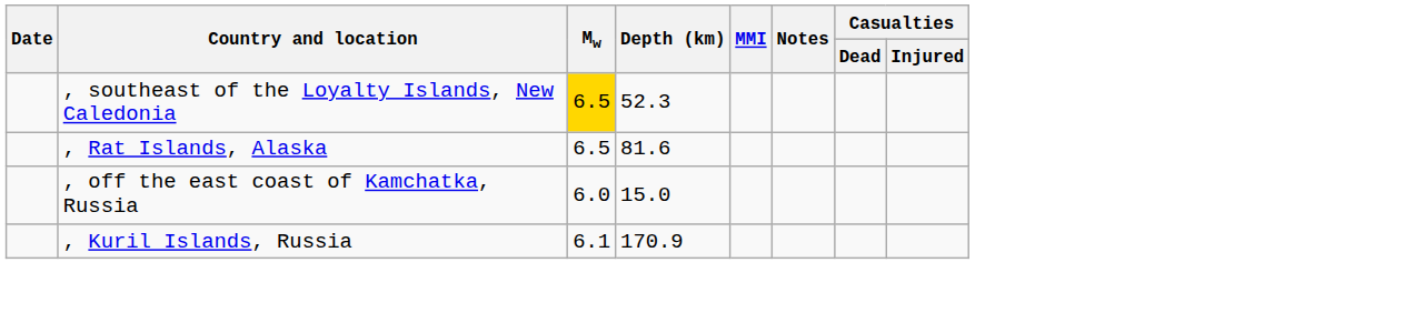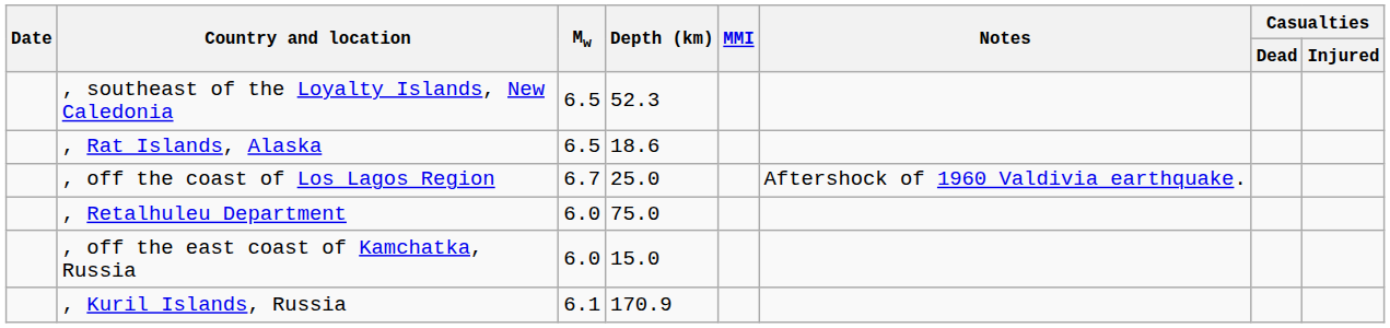, southeast of the Loyalty Islands, New Caledonia | Mw: gold background -> no background
, Rat Islands, Alaska | Depth (km): 81.6 -> 18.6
+ row: , off the coast of Los Lagos Region | 6.7 | 25.0 | Aftershock of 1960 Valdivia earthquake.
+ row: , Retalhuleu Department | 6.0 | 75.0
